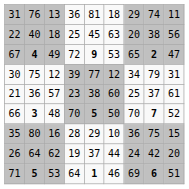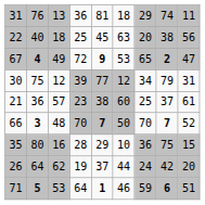66 | column 5: 5 -> 7
71 | column 7: 69 -> 59
